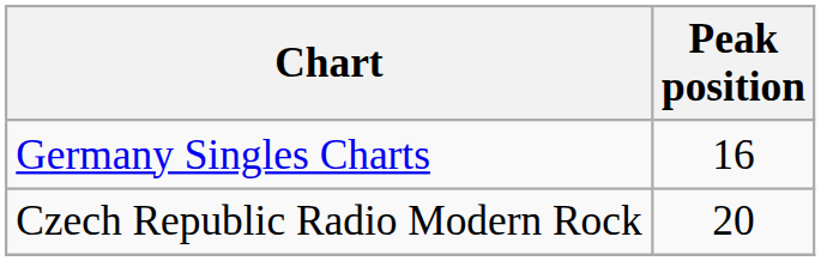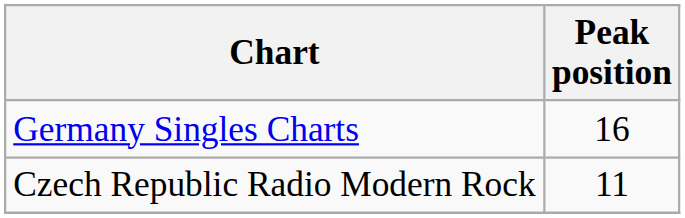Czech Republic Radio Modern Rock | Peak position: 20 -> 11
